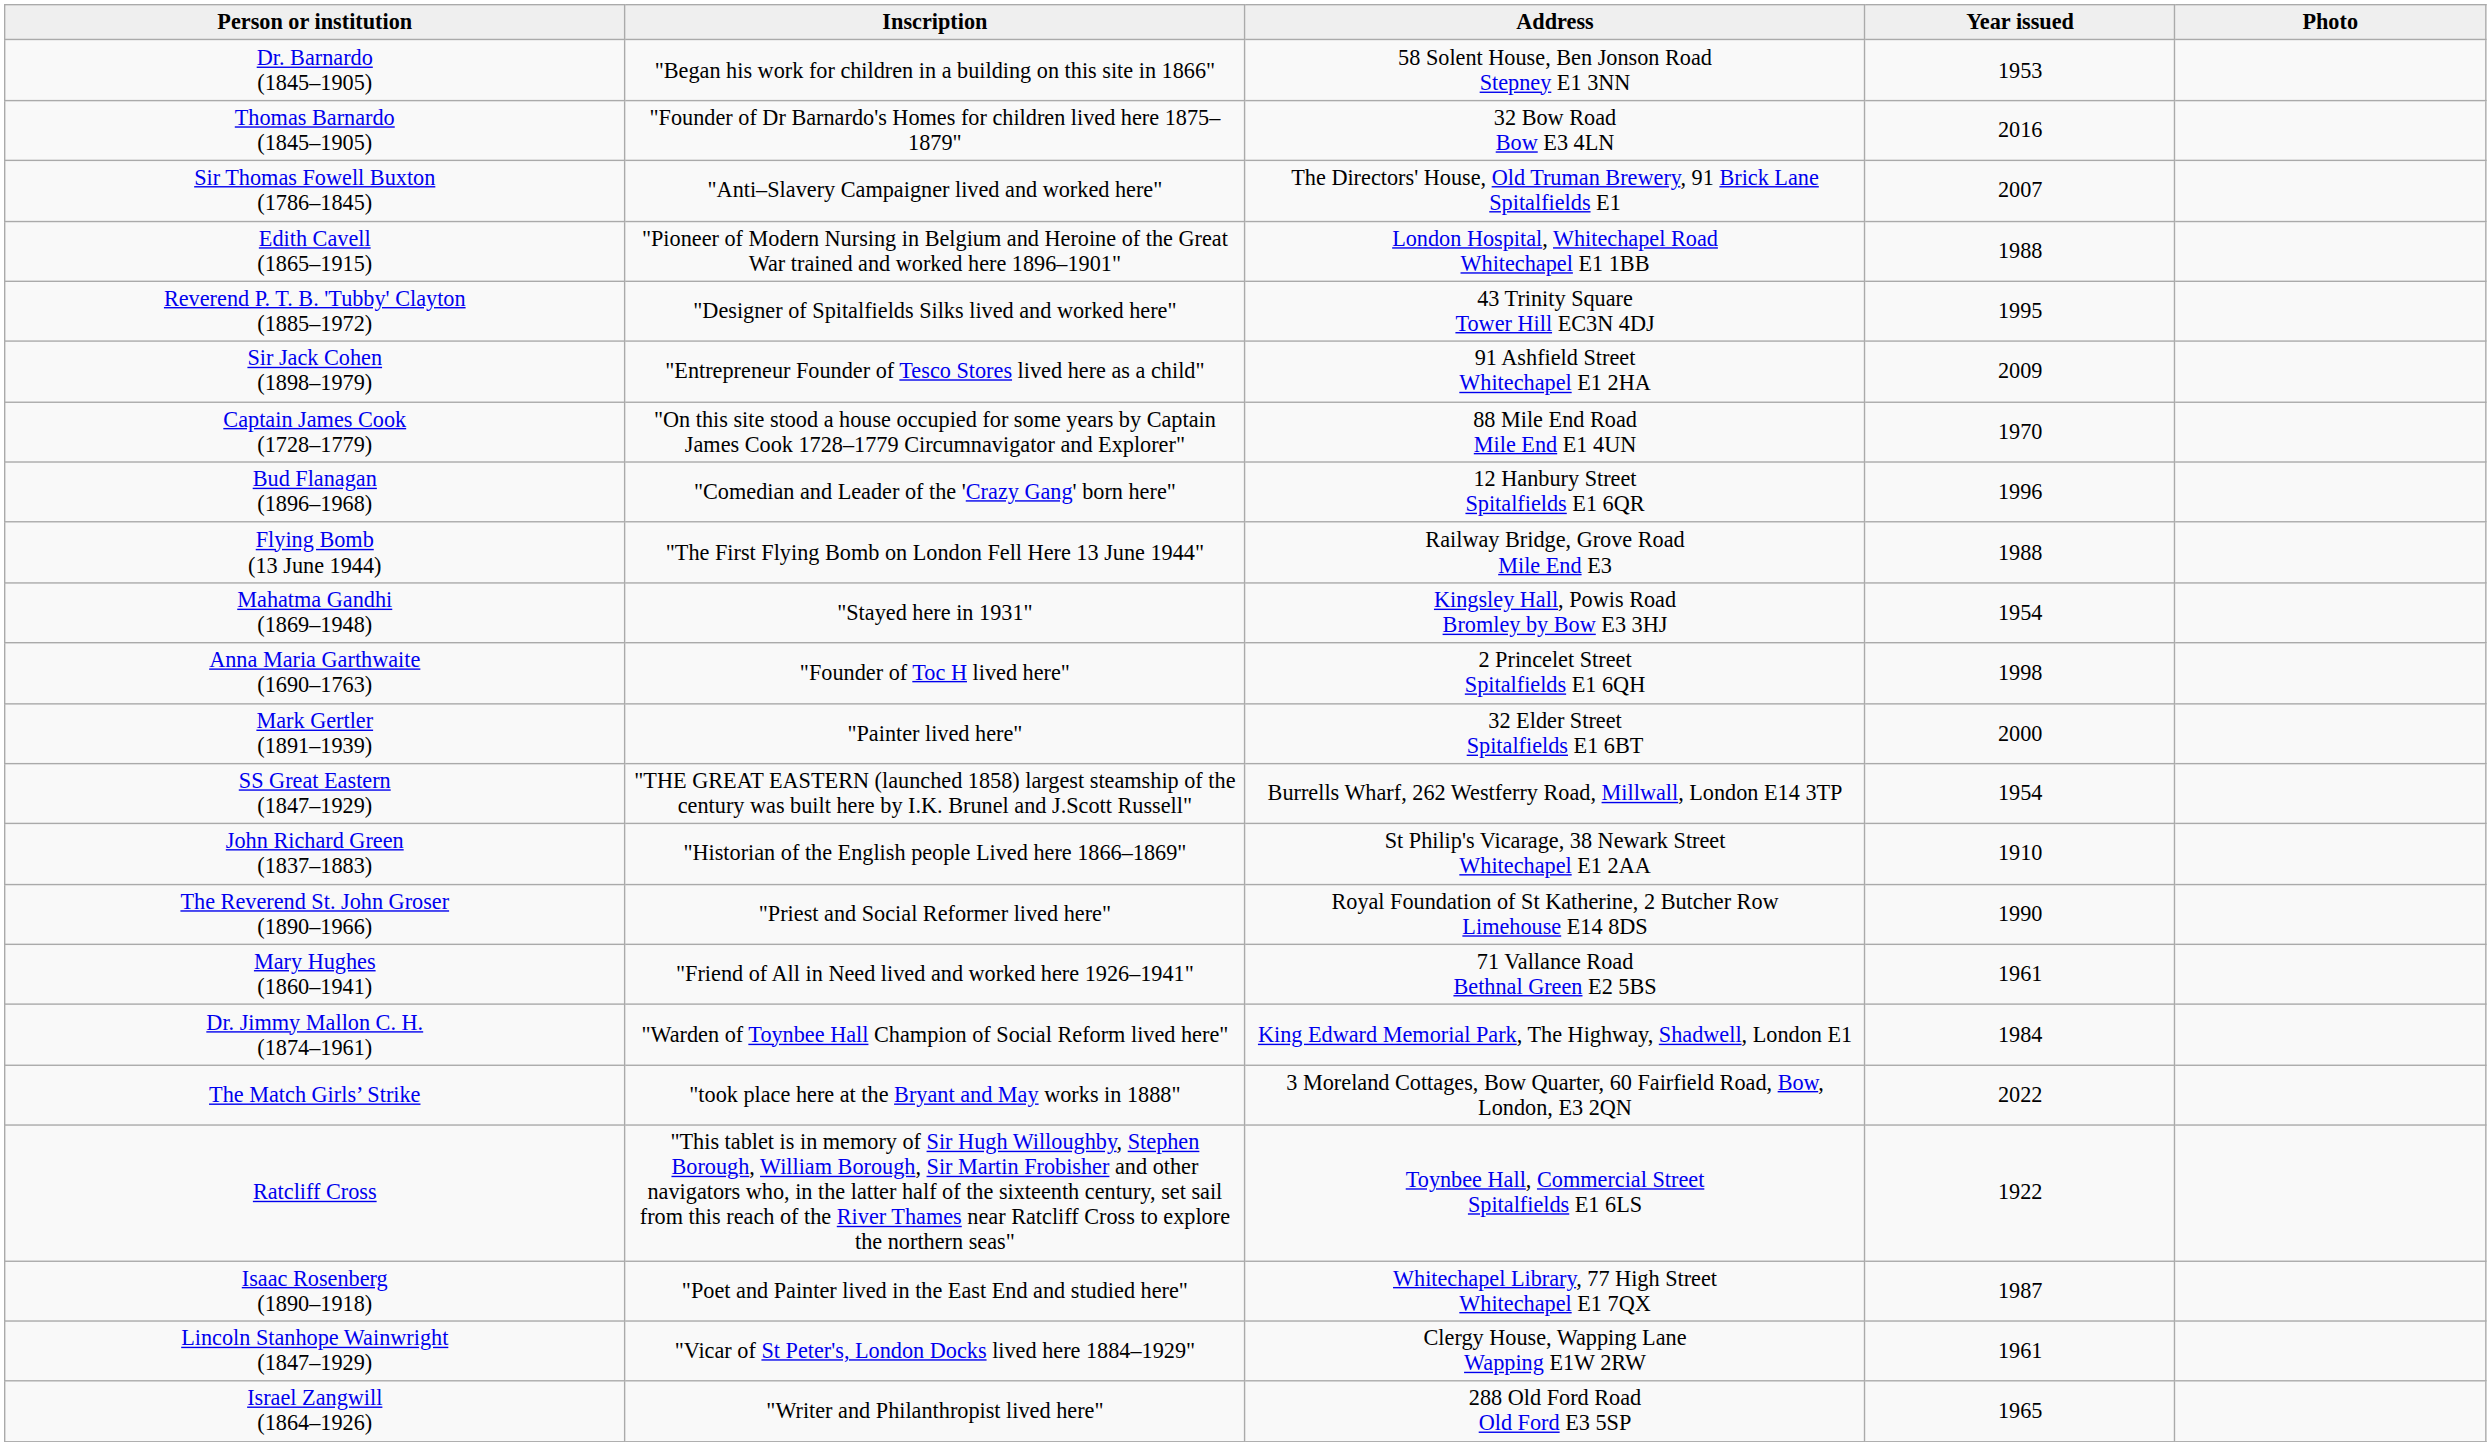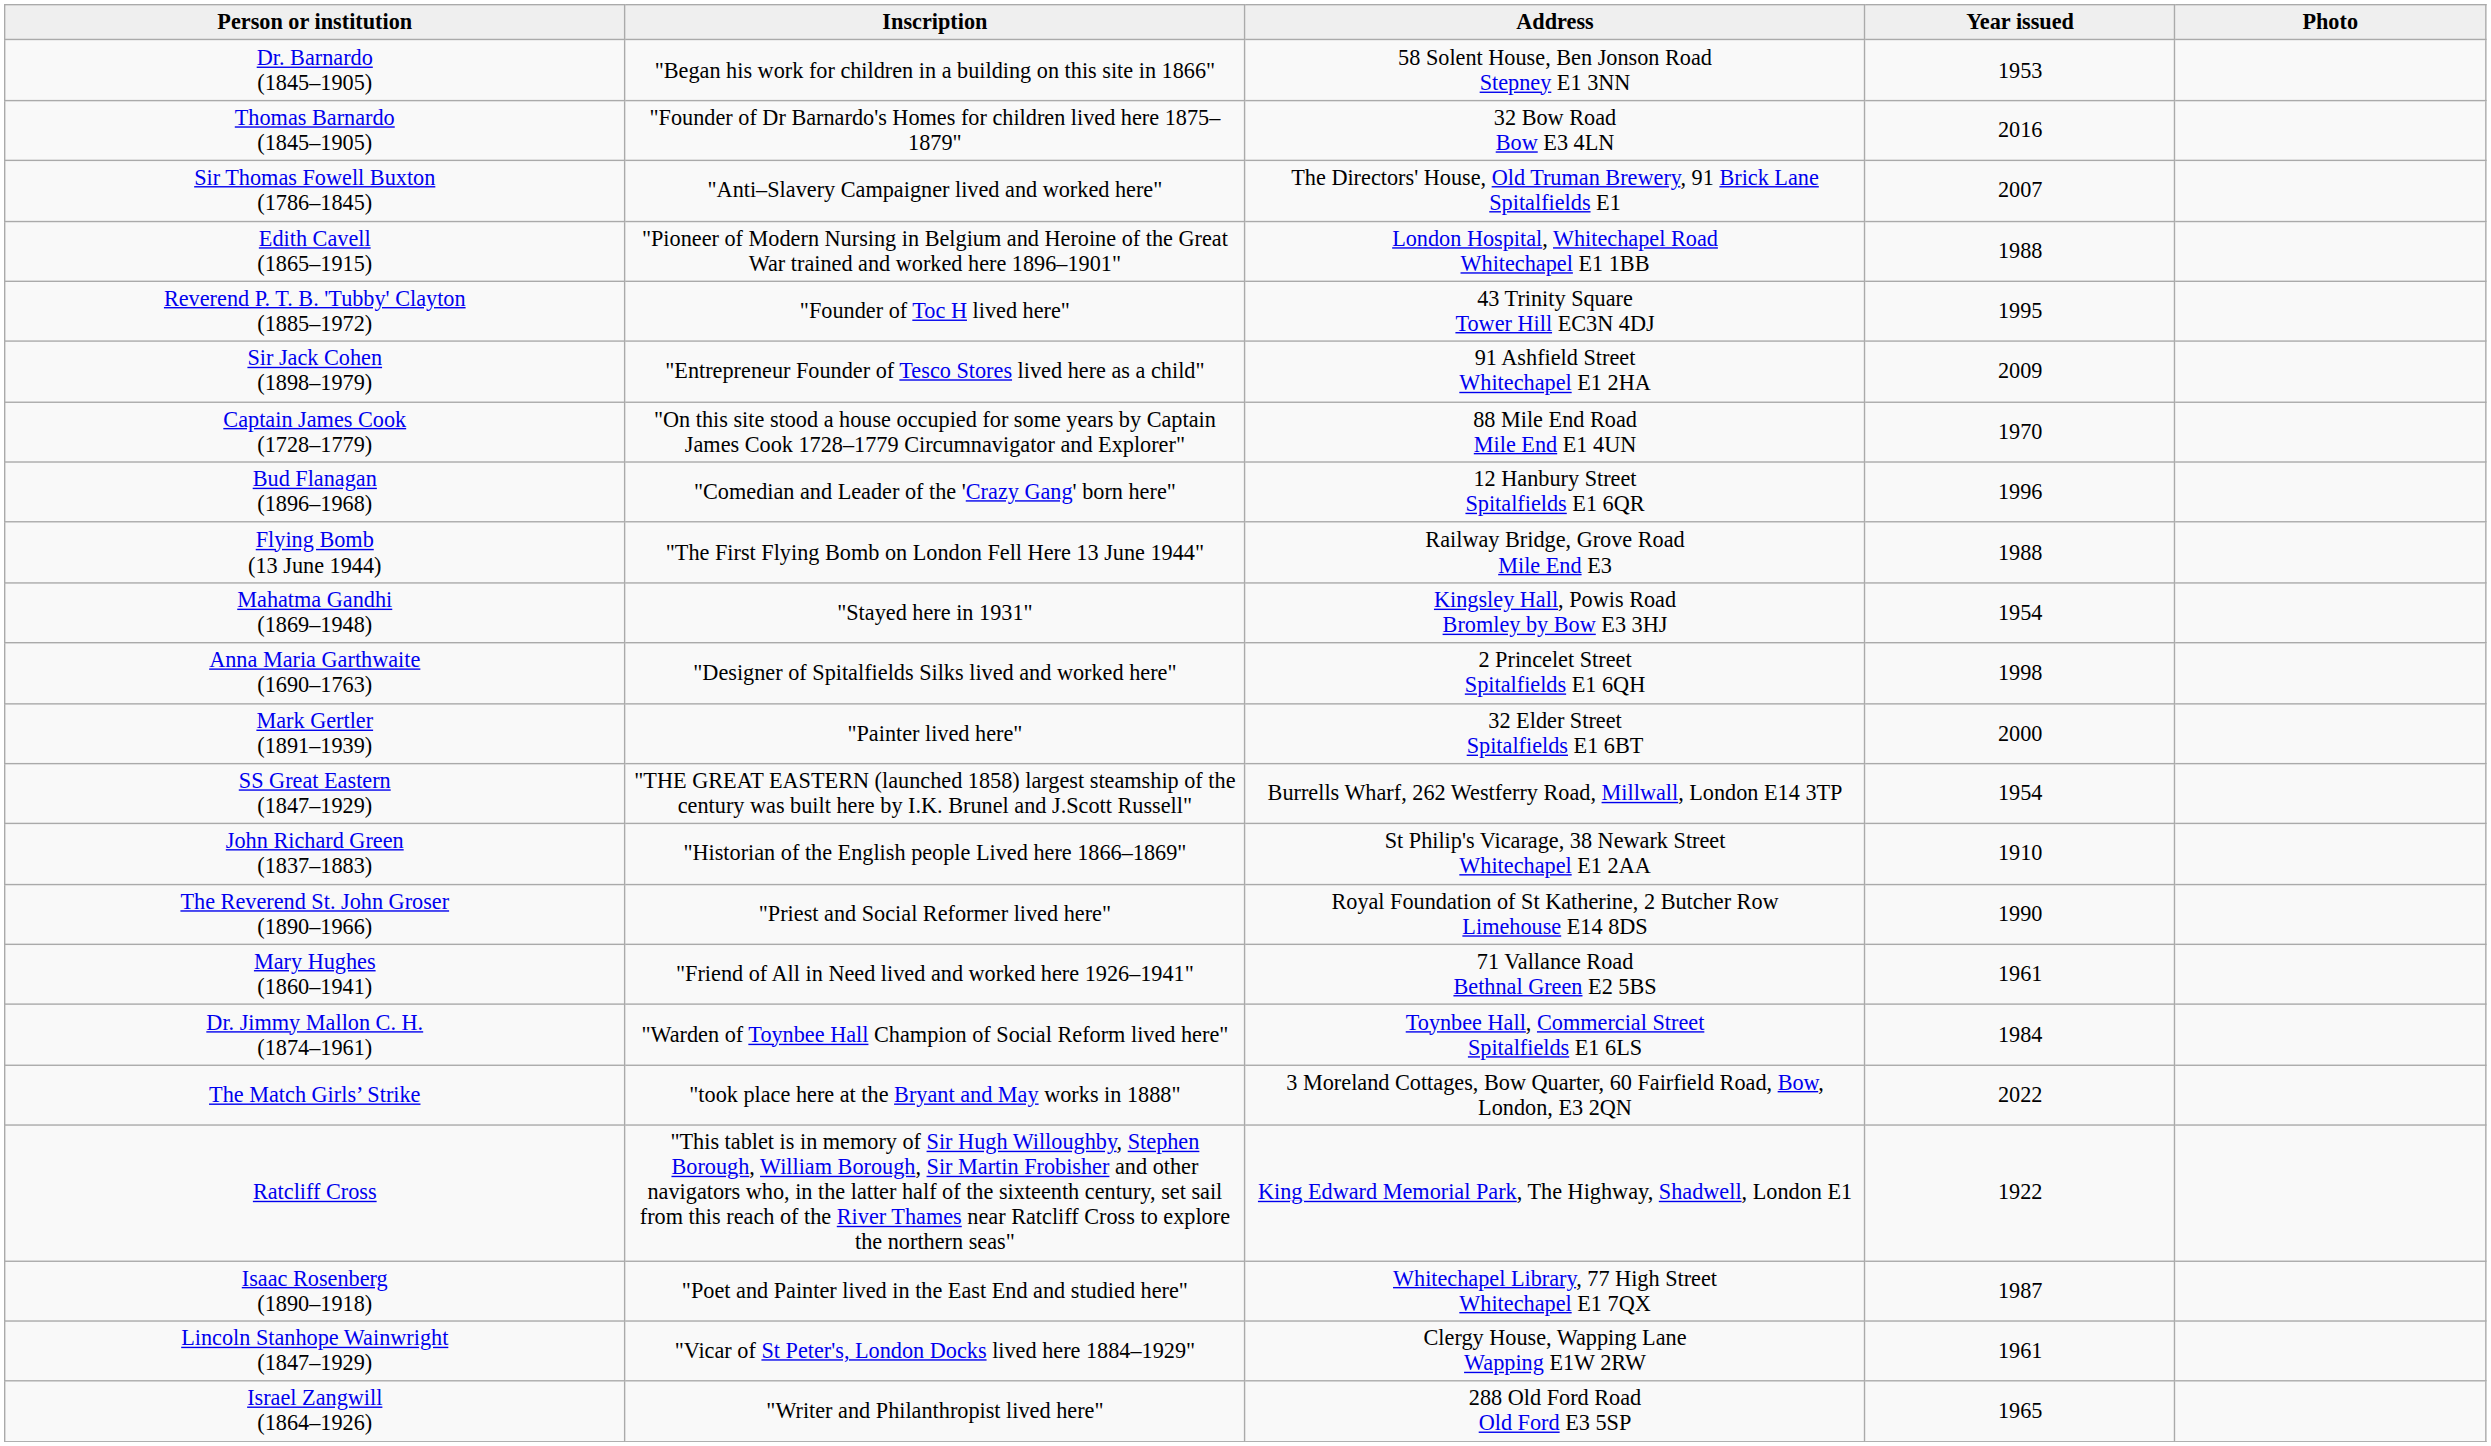Reverend P. T. B. 'Tubby' Clayton (1885–1972) | Inscription: "Designer of Spitalfields Silks lived and worked here" -> "Founder of Toc H lived here"
Anna Maria Garthwaite (1690–1763) | Inscription: "Founder of Toc H lived here" -> "Designer of Spitalfields Silks lived and worked here"
Dr. Jimmy Mallon C. H. (1874–1961) | Address: King Edward Memorial Park, The Highway, Shadwell, London E1 -> Toynbee Hall, Commercial Street Spitalfields E1 6LS
Ratcliff Cross | Address: Toynbee Hall, Commercial Street Spitalfields E1 6LS -> King Edward Memorial Park, The Highway, Shadwell, London E1
